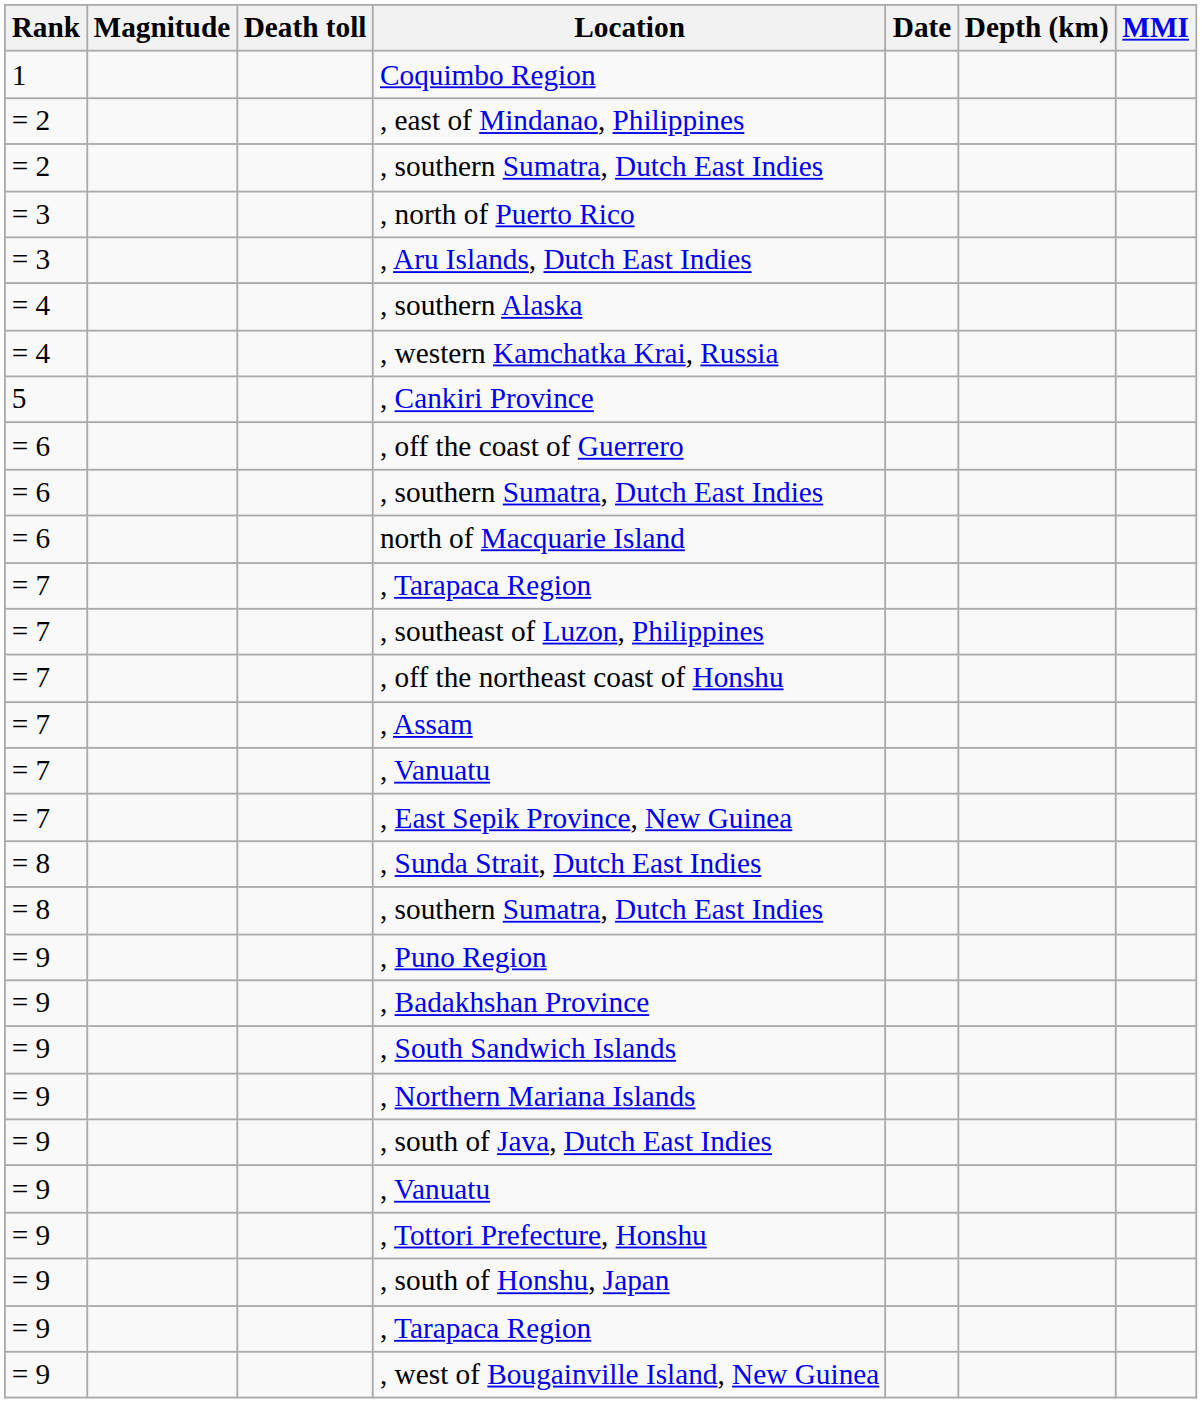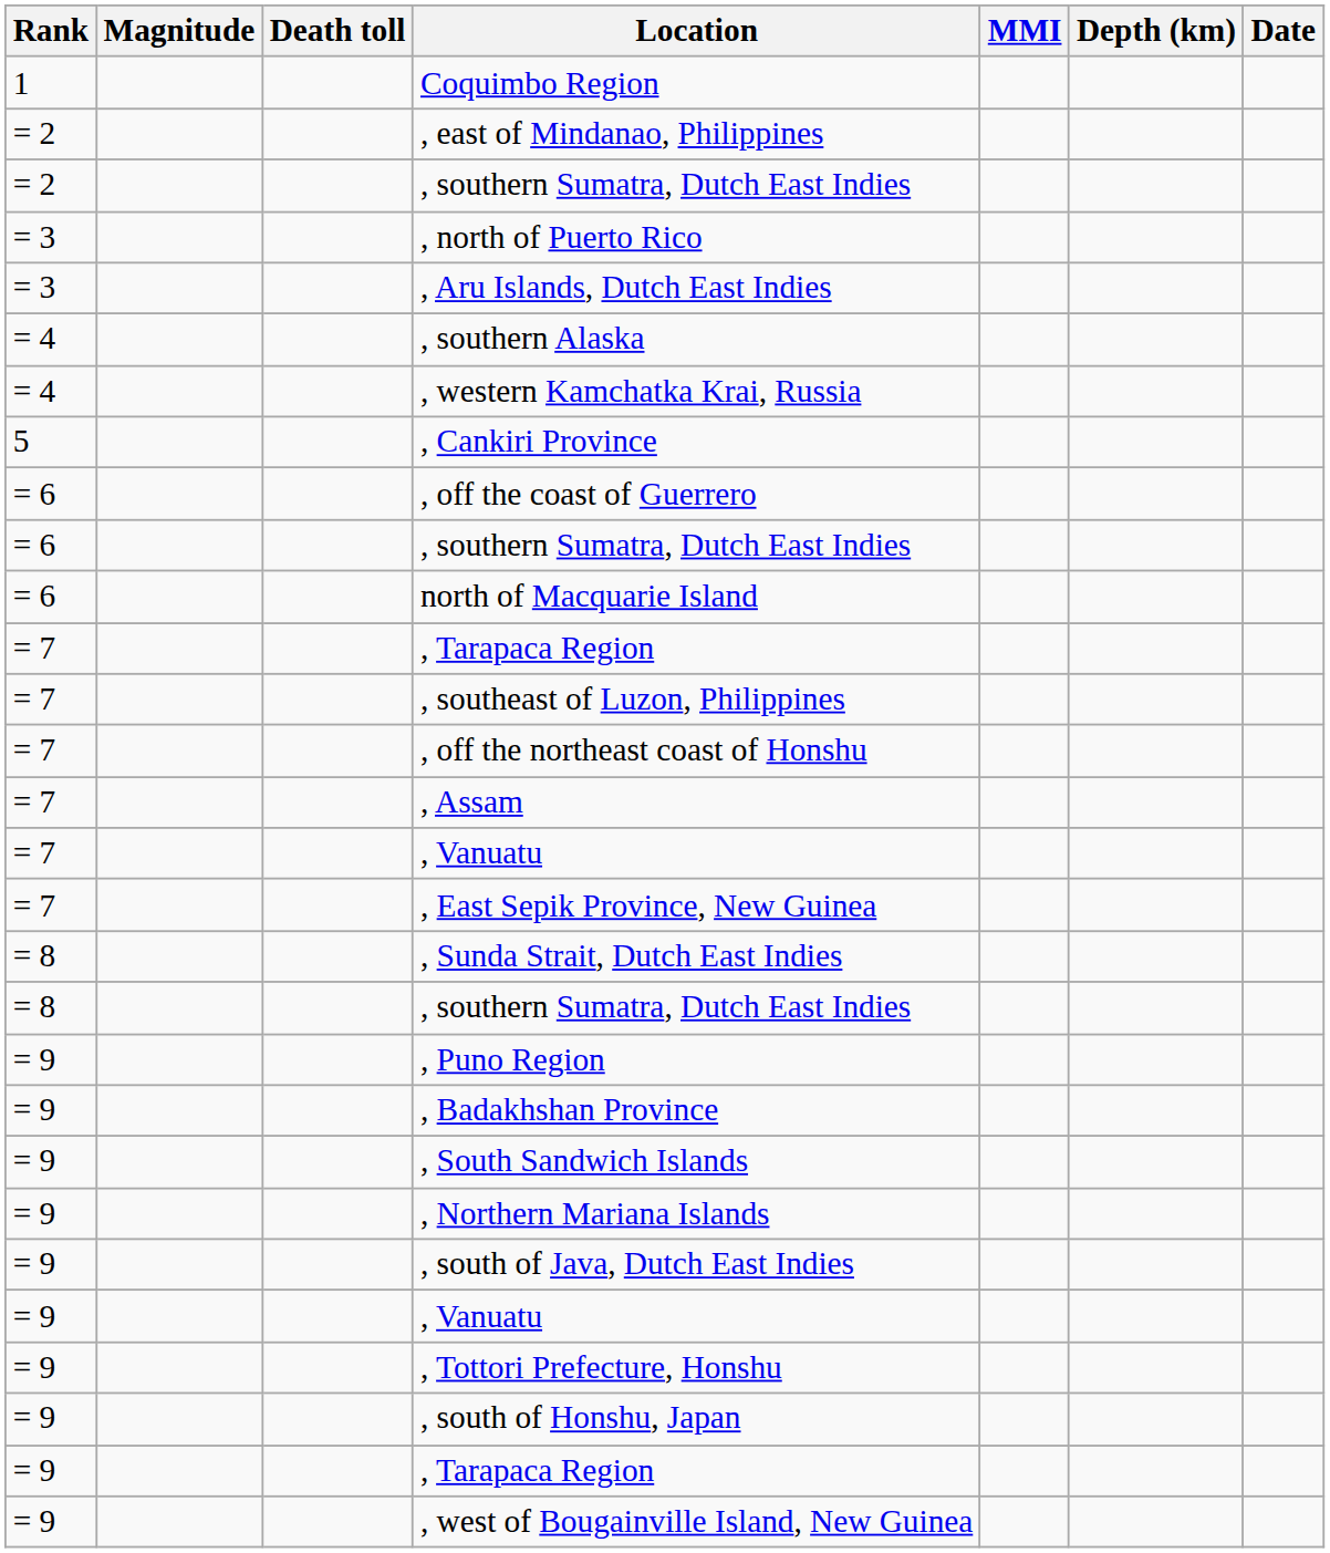columns swapped: MMI <-> Date
